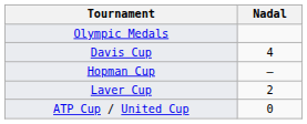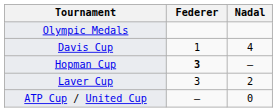+ column: Federer | 1 | 3 | 3 | –
